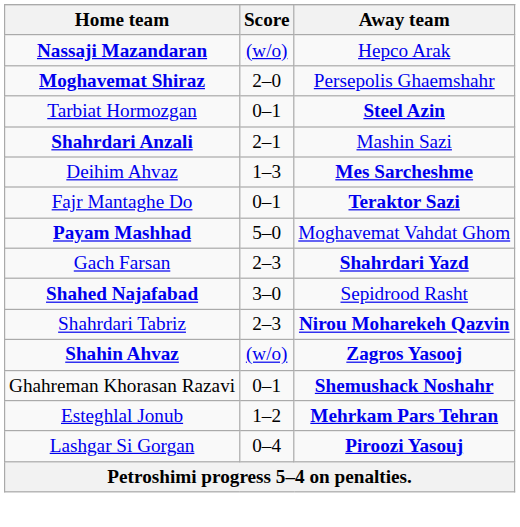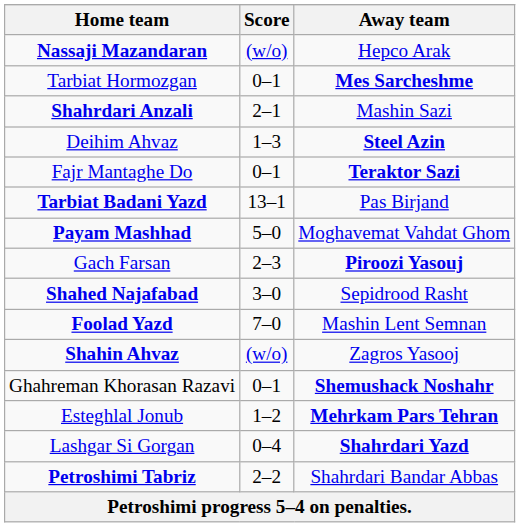- row: Moghavemat Shiraz | 2–0 | Persepolis Ghaemshahr
Tarbiat Hormozgan | Away team: Steel Azin -> Mes Sarcheshme
Deihim Ahvaz | Away team: Mes Sarcheshme -> Steel Azin
+ row: Tarbiat Badani Yazd | 13–1 | Pas Birjand
Gach Farsan | Away team: Shahrdari Yazd -> Piroozi Yasouj
- row: Shahrdari Tabriz | 2–3 | Nirou Moharekeh Qazvin
+ row: Foolad Yazd | 7–0 | Mashin Lent Semnan
Shahin Ahvaz | Away team: bold -> normal
Lashgar Si Gorgan | Away team: Piroozi Yasouj -> Shahrdari Yazd
+ row: Petroshimi Tabriz | 2–2 | Shahrdari Bandar Abbas
